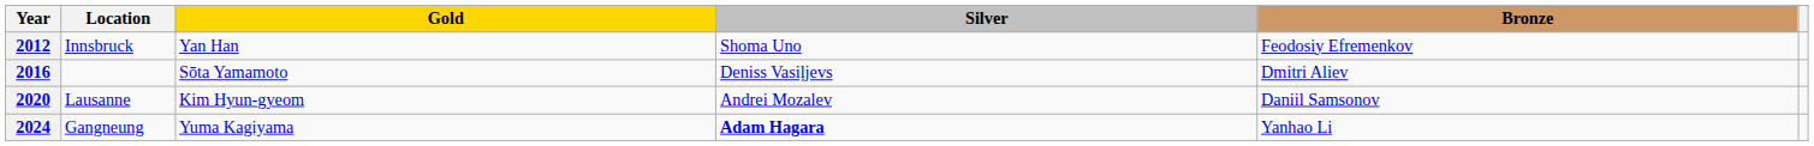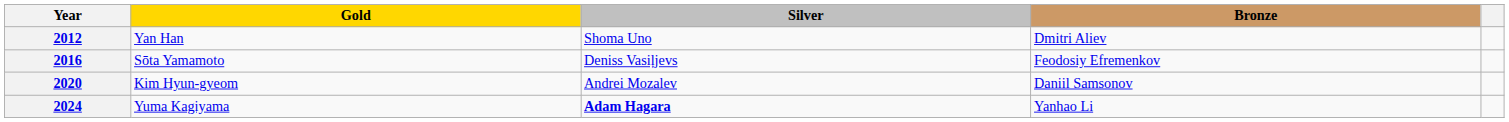- column: Location | Innsbruck | Lausanne | Gangneung
2012 | Bronze: Feodosiy Efremenkov -> Dmitri Aliev
2016 | Bronze: Dmitri Aliev -> Feodosiy Efremenkov
